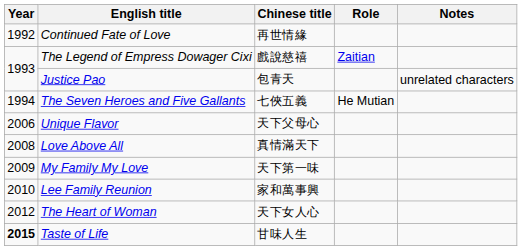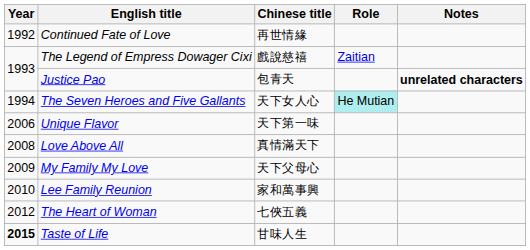Justice Pao | Notes: normal -> bold
The Seven Heroes and Five Gallants | Chinese title: 七俠五義 -> 天下女人心
The Seven Heroes and Five Gallants | Role: no background -> paleturquoise background
Unique Flavor | Chinese title: 天下父母心 -> 天下第一味
My Family My Love | Chinese title: 天下第一味 -> 天下父母心
The Heart of Woman | Chinese title: 天下女人心 -> 七俠五義
